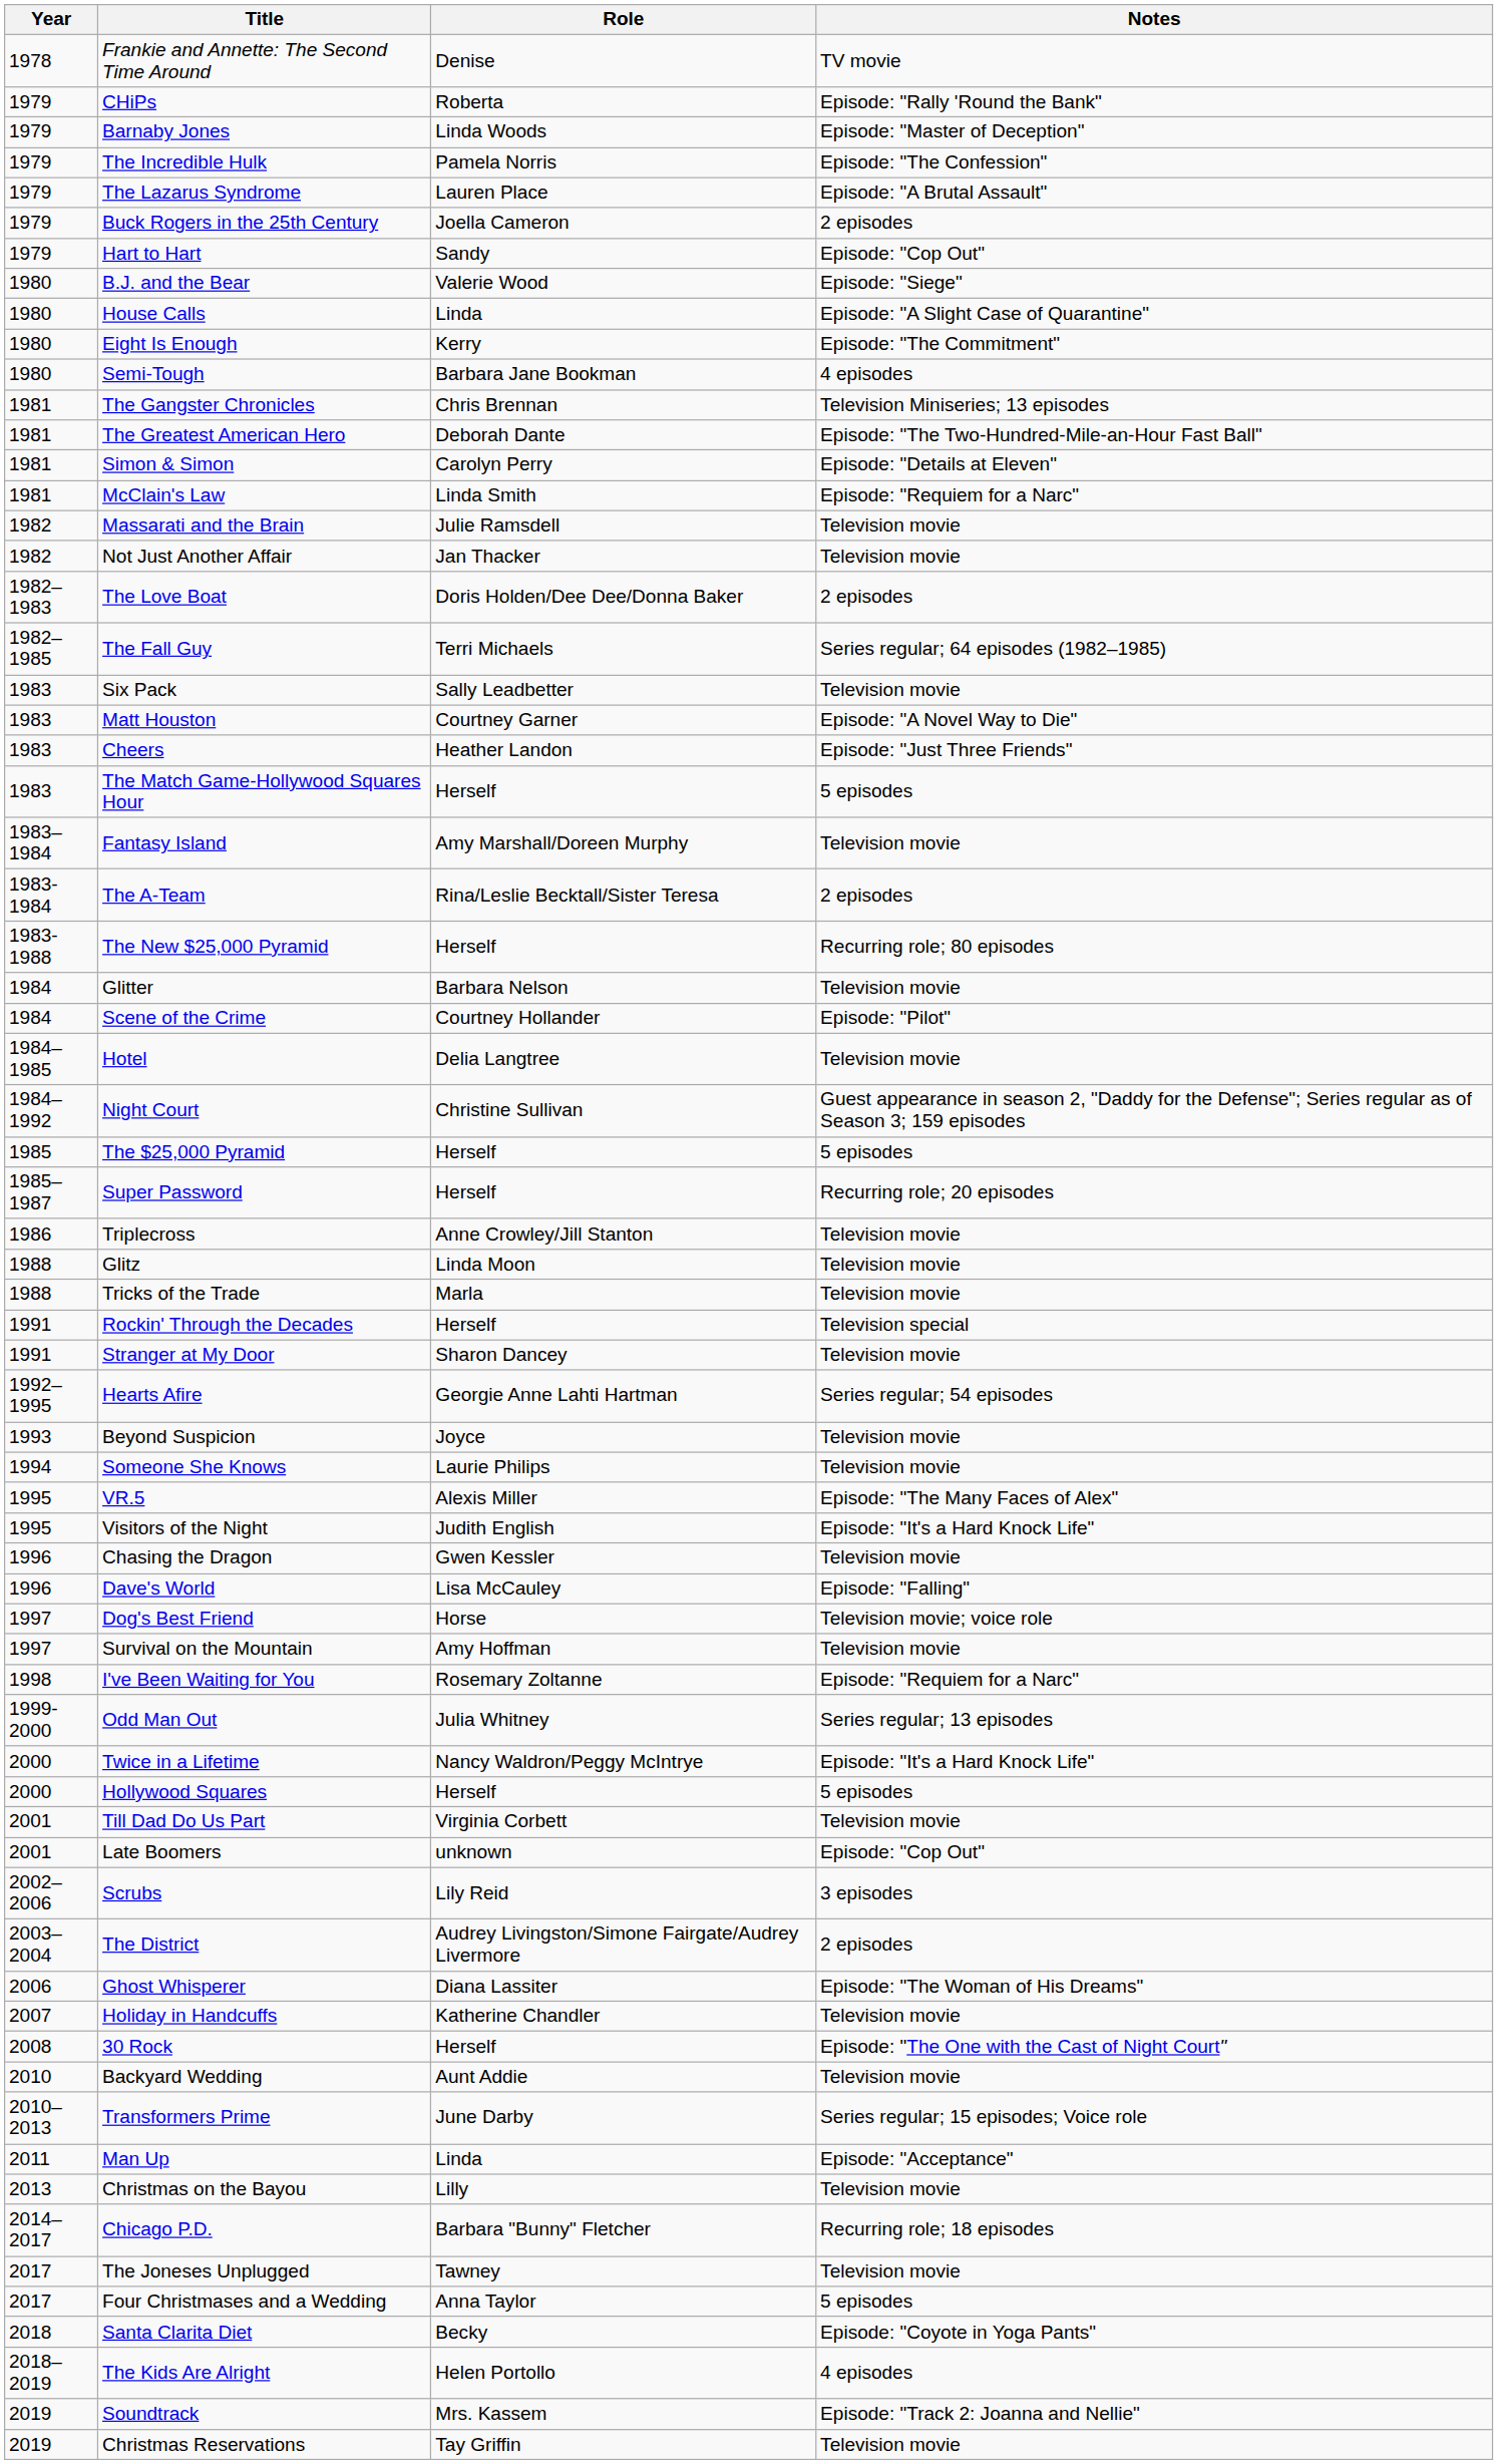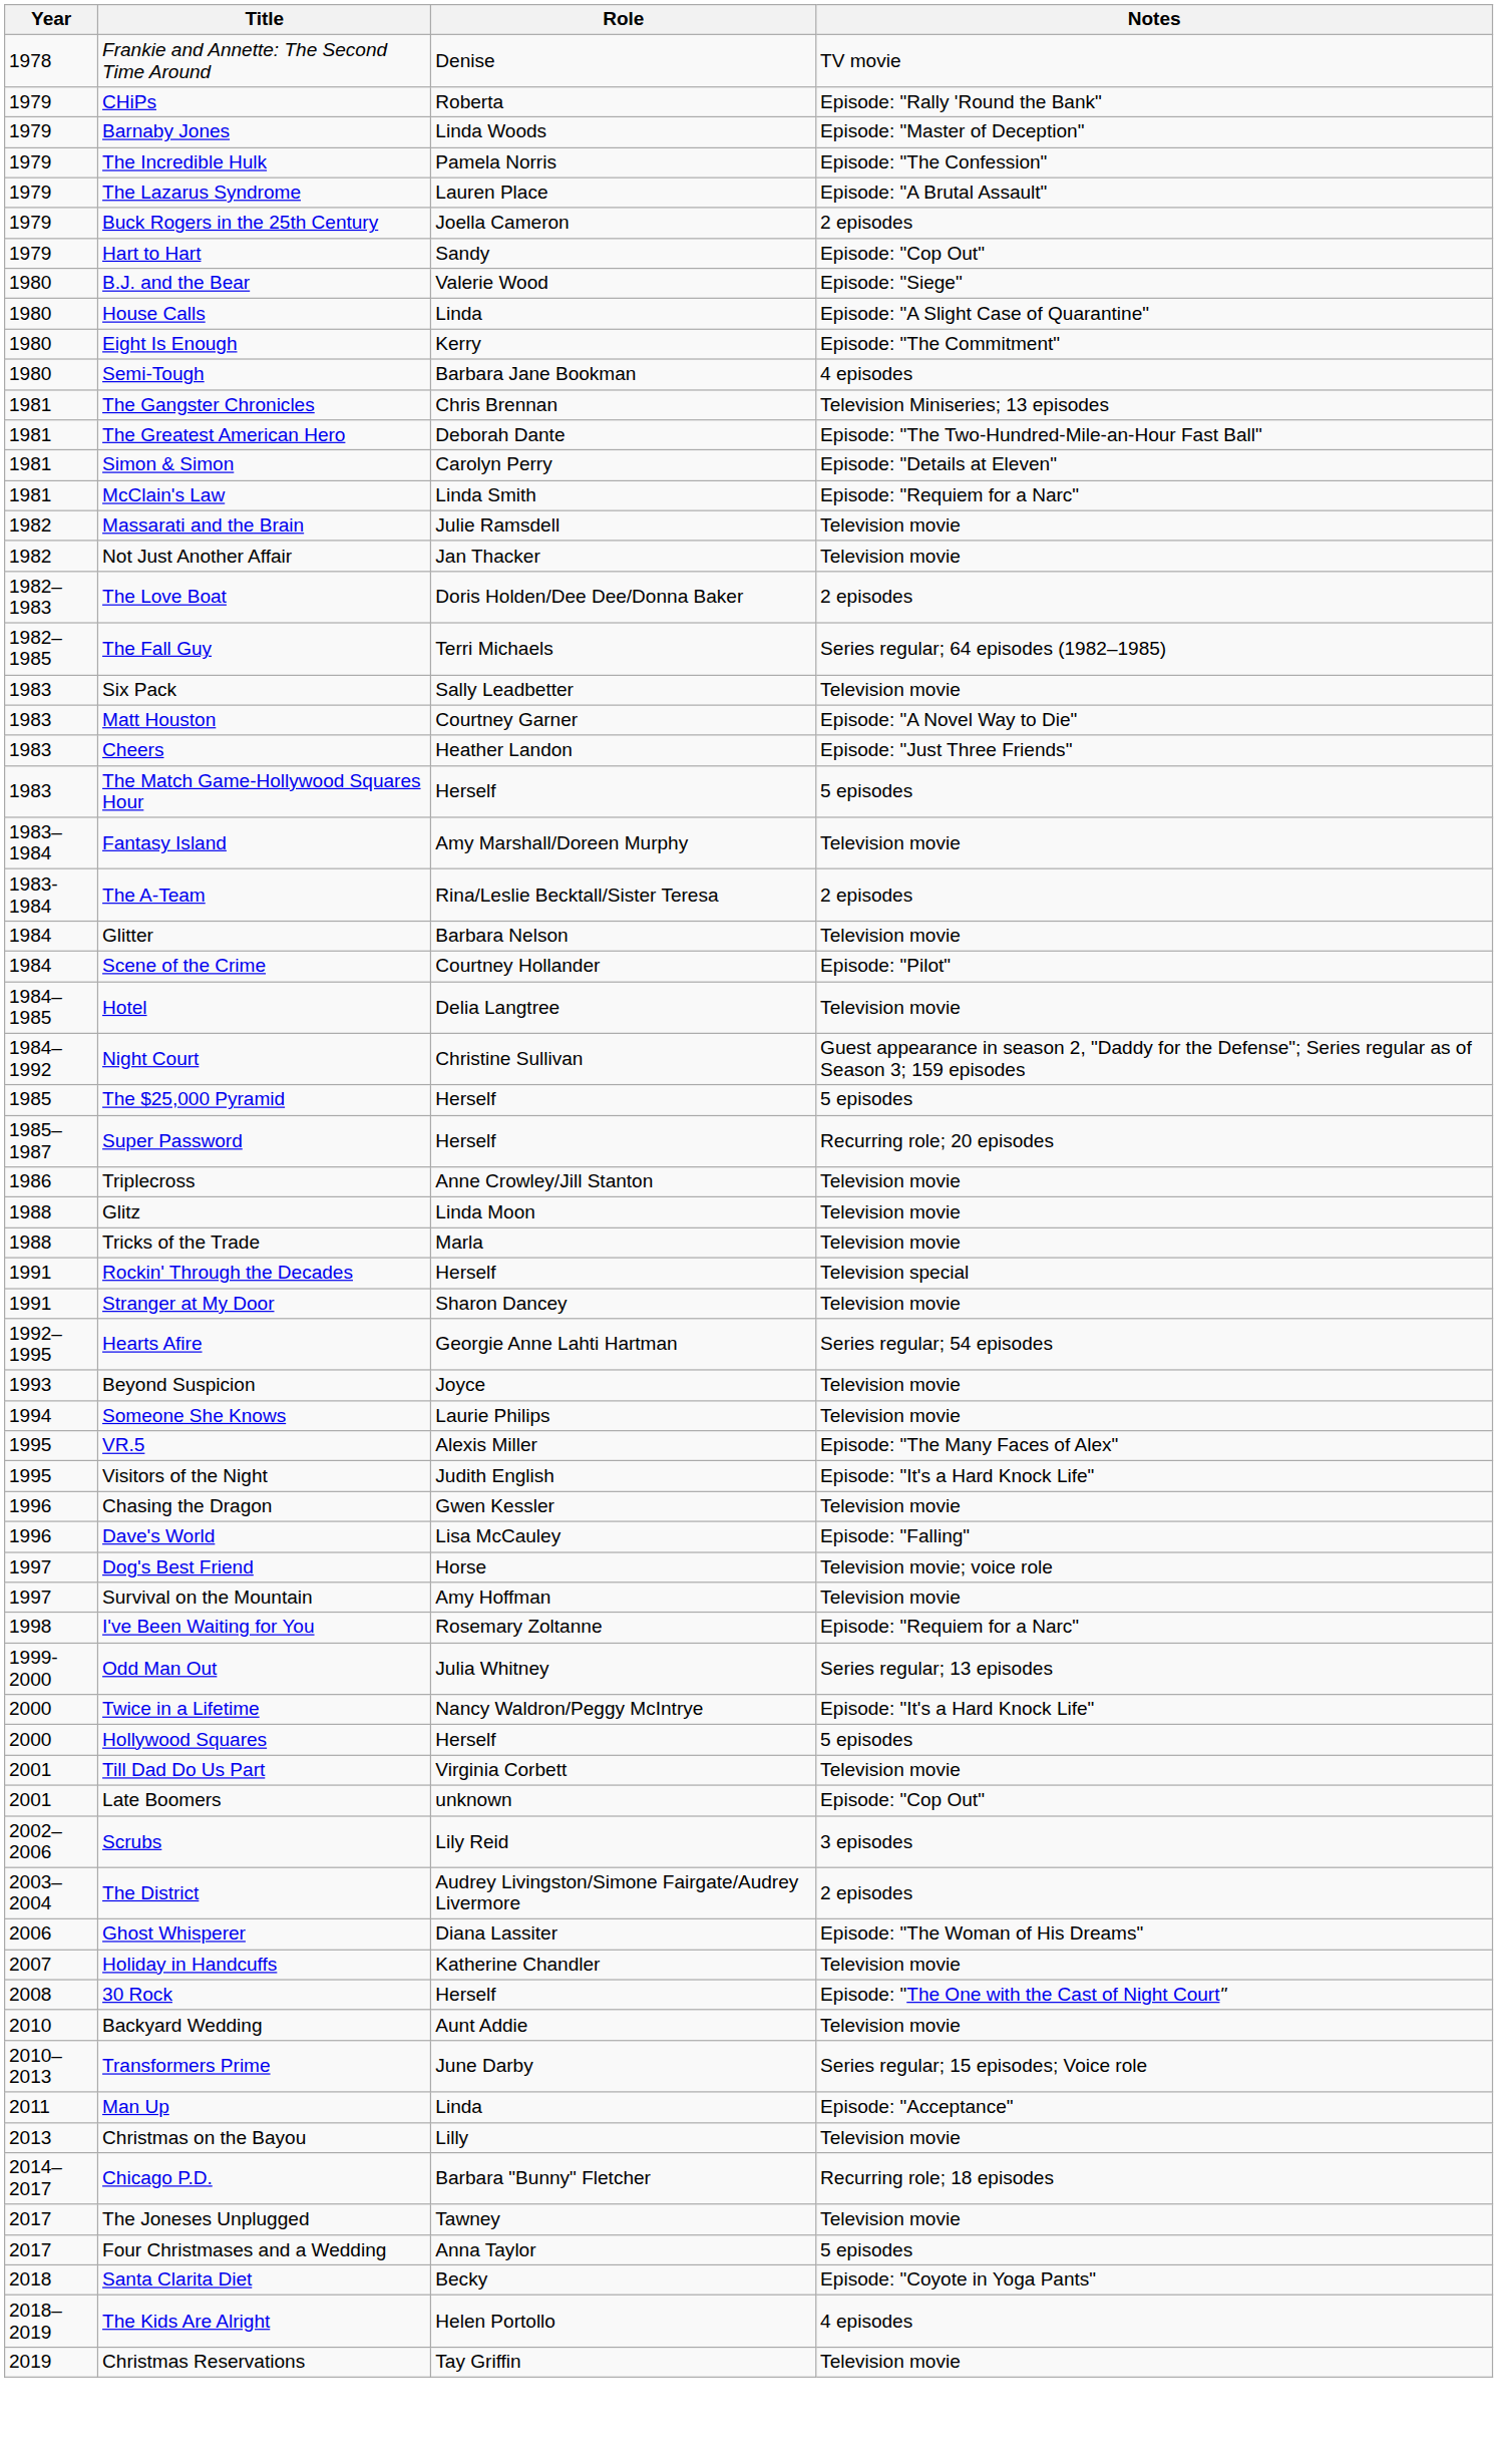- row: 1983-1988 | The New $25,000 Pyramid | Herself | Recurring role; 80 episodes
- row: 2019 | Soundtrack | Mrs. Kassem | Episode: "Track 2: Joanna and Nellie"
